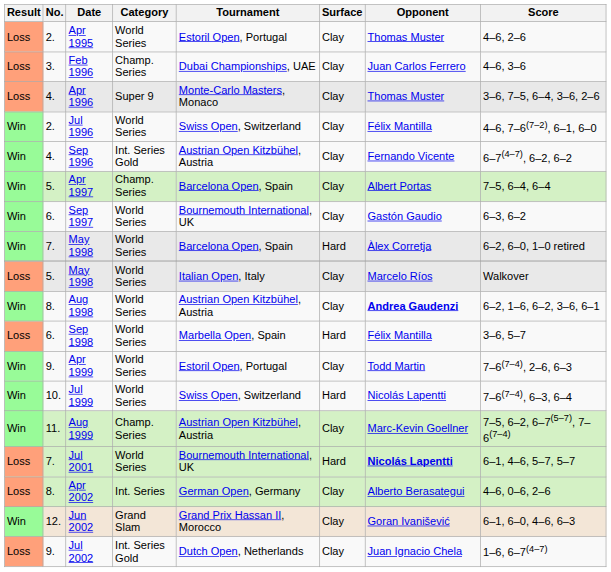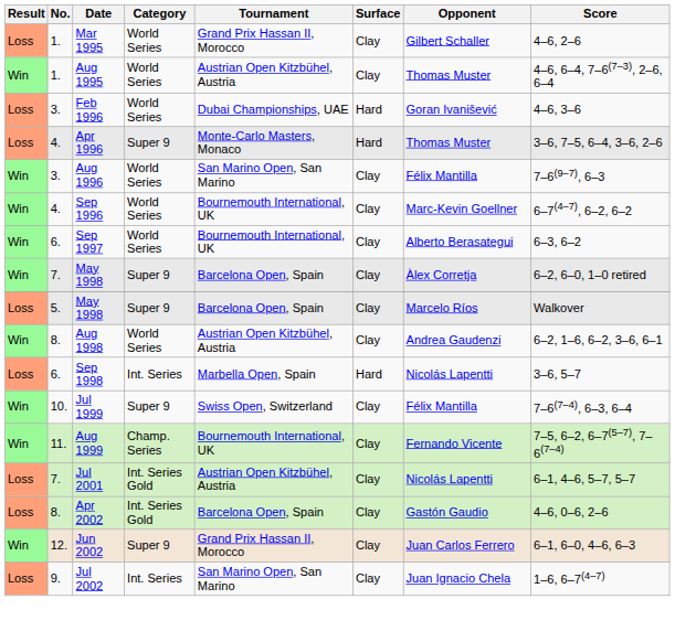+ row: Loss | 1. | Mar 1995 | World Series | Grand Prix Hassan II, Morocco | Clay | Gilbert Schaller | 4–6, 2–6
- row: Loss | 2. | Apr 1995 | World Series | Estoril Open, Portugal | Clay | Thomas Muster | 4–6, 2–6
+ row: Win | 1. | Aug 1995 | World Series | Austrian Open Kitzbühel, Austria | Clay | Thomas Muster | 4–6, 6–4, 7–6(7–3), 2–6, 6–4
Feb 1996 | Category: Champ. Series -> World Series
Feb 1996 | Surface: Clay -> Hard
Feb 1996 | Opponent: Juan Carlos Ferrero -> Goran Ivanišević
Apr 1996 | Surface: Clay -> Hard
- row: Win | 2. | Jul 1996 | World Series | Swiss Open, Switzerland | Clay | Félix Mantilla | 4–6, 7–6(7–2), 6–1, 6–0
+ row: Win | 3. | Aug 1996 | World Series | San Marino Open, San Marino | Clay | Félix Mantilla | 7–6(9–7), 6–3
Sep 1996 | Category: Int. Series Gold -> World Series
Sep 1996 | Tournament: Austrian Open Kitzbühel, Austria -> Bournemouth International, UK
Sep 1996 | Opponent: Fernando Vicente -> Marc-Kevin Goellner
- row: Win | 5. | Apr 1997 | Champ. Series | Barcelona Open, Spain | Clay | Albert Portas | 7–5, 6–4, 6–4
Sep 1997 | Opponent: Gastón Gaudio -> Alberto Berasategui
7. / May 1998 | Category: World Series -> Super 9
7. / May 1998 | Surface: Hard -> Clay
5. / May 1998 | Category: World Series -> Super 9
5. / May 1998 | Tournament: Italian Open, Italy -> Barcelona Open, Spain
Aug 1998 | Opponent: bold -> normal
Sep 1998 | Category: World Series -> Int. Series
Sep 1998 | Opponent: Félix Mantilla -> Nicolás Lapentti
- row: Win | 9. | Apr 1999 | World Series | Estoril Open, Portugal | Clay | Todd Martin | 7–6(7–4), 2–6, 6–3
Jul 1999 | Category: World Series -> Super 9
Jul 1999 | Surface: Hard -> Clay
Jul 1999 | Opponent: Nicolás Lapentti -> Félix Mantilla
Aug 1999 | Tournament: Austrian Open Kitzbühel, Austria -> Bournemouth International, UK
Aug 1999 | Opponent: Marc-Kevin Goellner -> Fernando Vicente
Jul 2001 | Category: World Series -> Int. Series Gold
Jul 2001 | Tournament: Bournemouth International, UK -> Austrian Open Kitzbühel, Austria
Jul 2001 | Surface: Hard -> Clay
Jul 2001 | Opponent: bold -> normal
Apr 2002 | Category: Int. Series -> Int. Series Gold
Apr 2002 | Tournament: German Open, Germany -> Barcelona Open, Spain
Apr 2002 | Opponent: Alberto Berasategui -> Gastón Gaudio
Jun 2002 | Category: Grand Slam -> Super 9
Jun 2002 | Opponent: Goran Ivanišević -> Juan Carlos Ferrero
Jul 2002 | Category: Int. Series Gold -> Int. Series
Jul 2002 | Tournament: Dutch Open, Netherlands -> San Marino Open, San Marino
